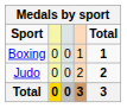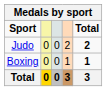rows swapped: Judo <-> Boxing
